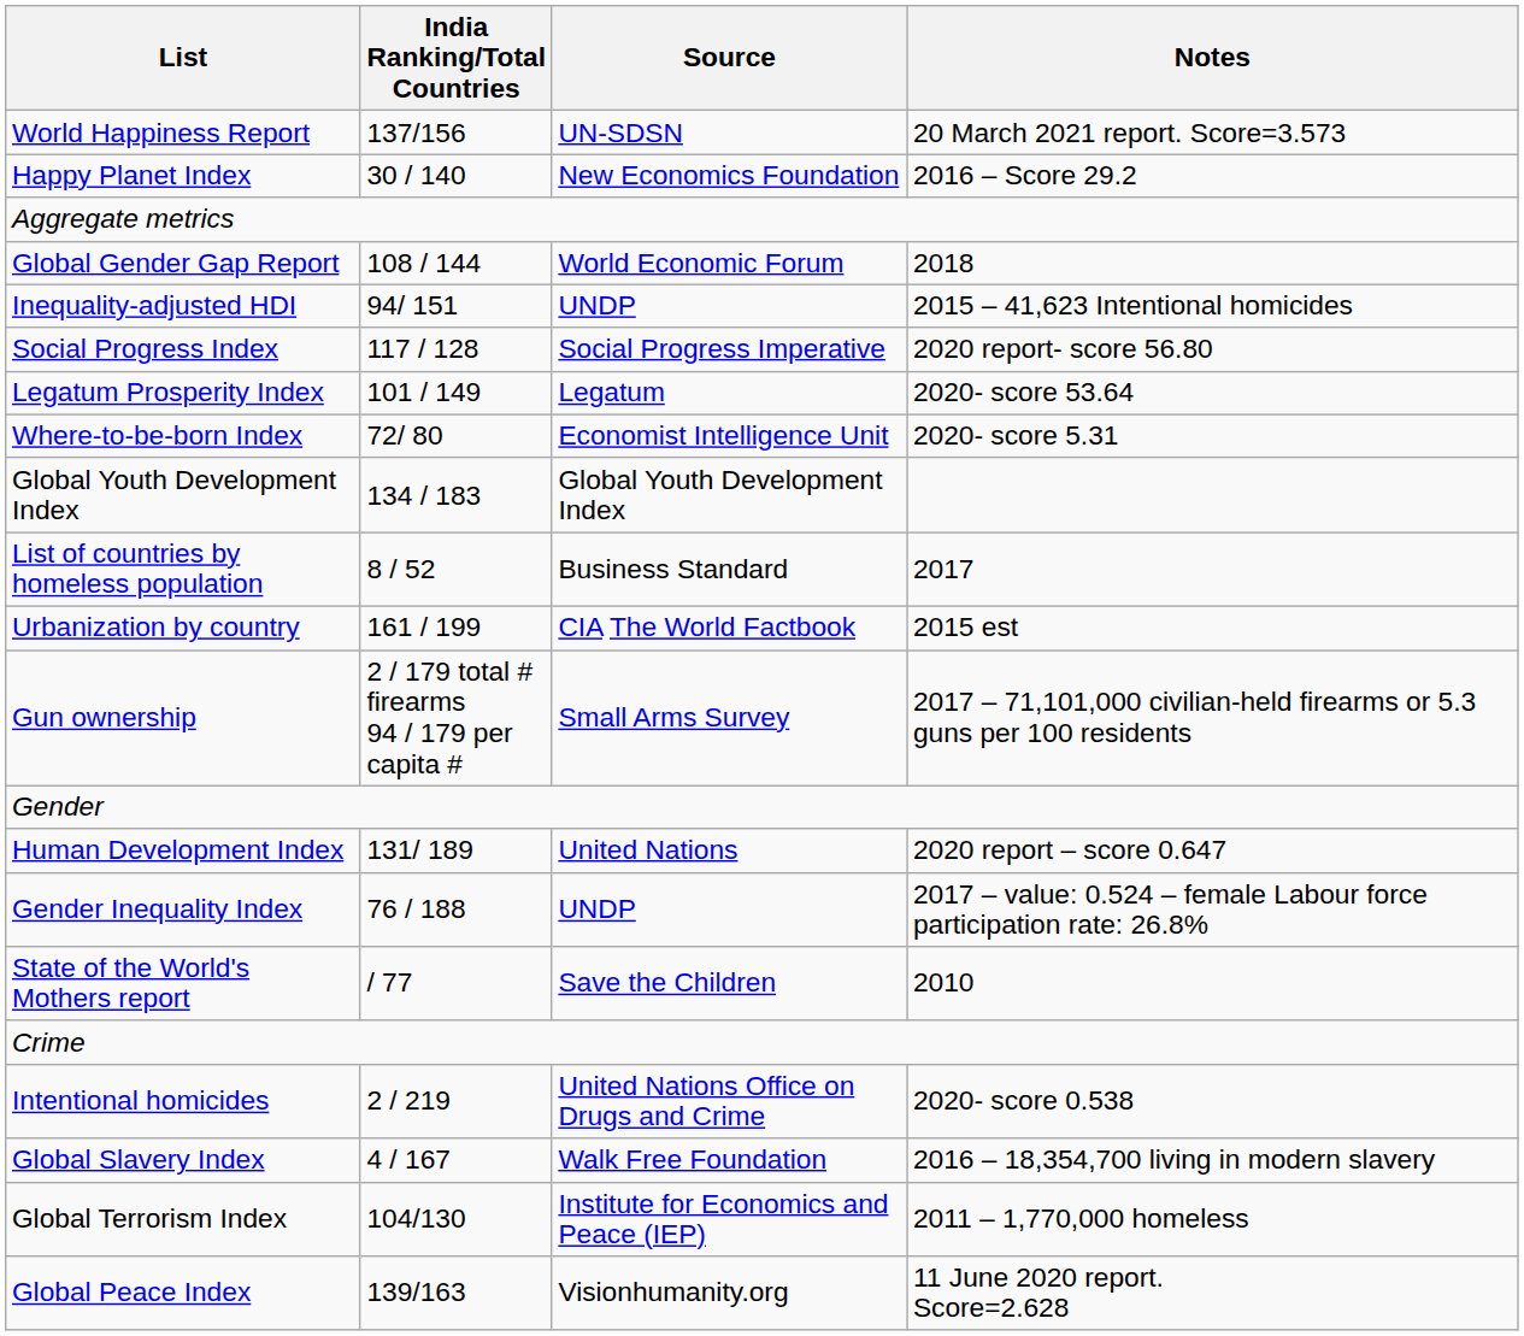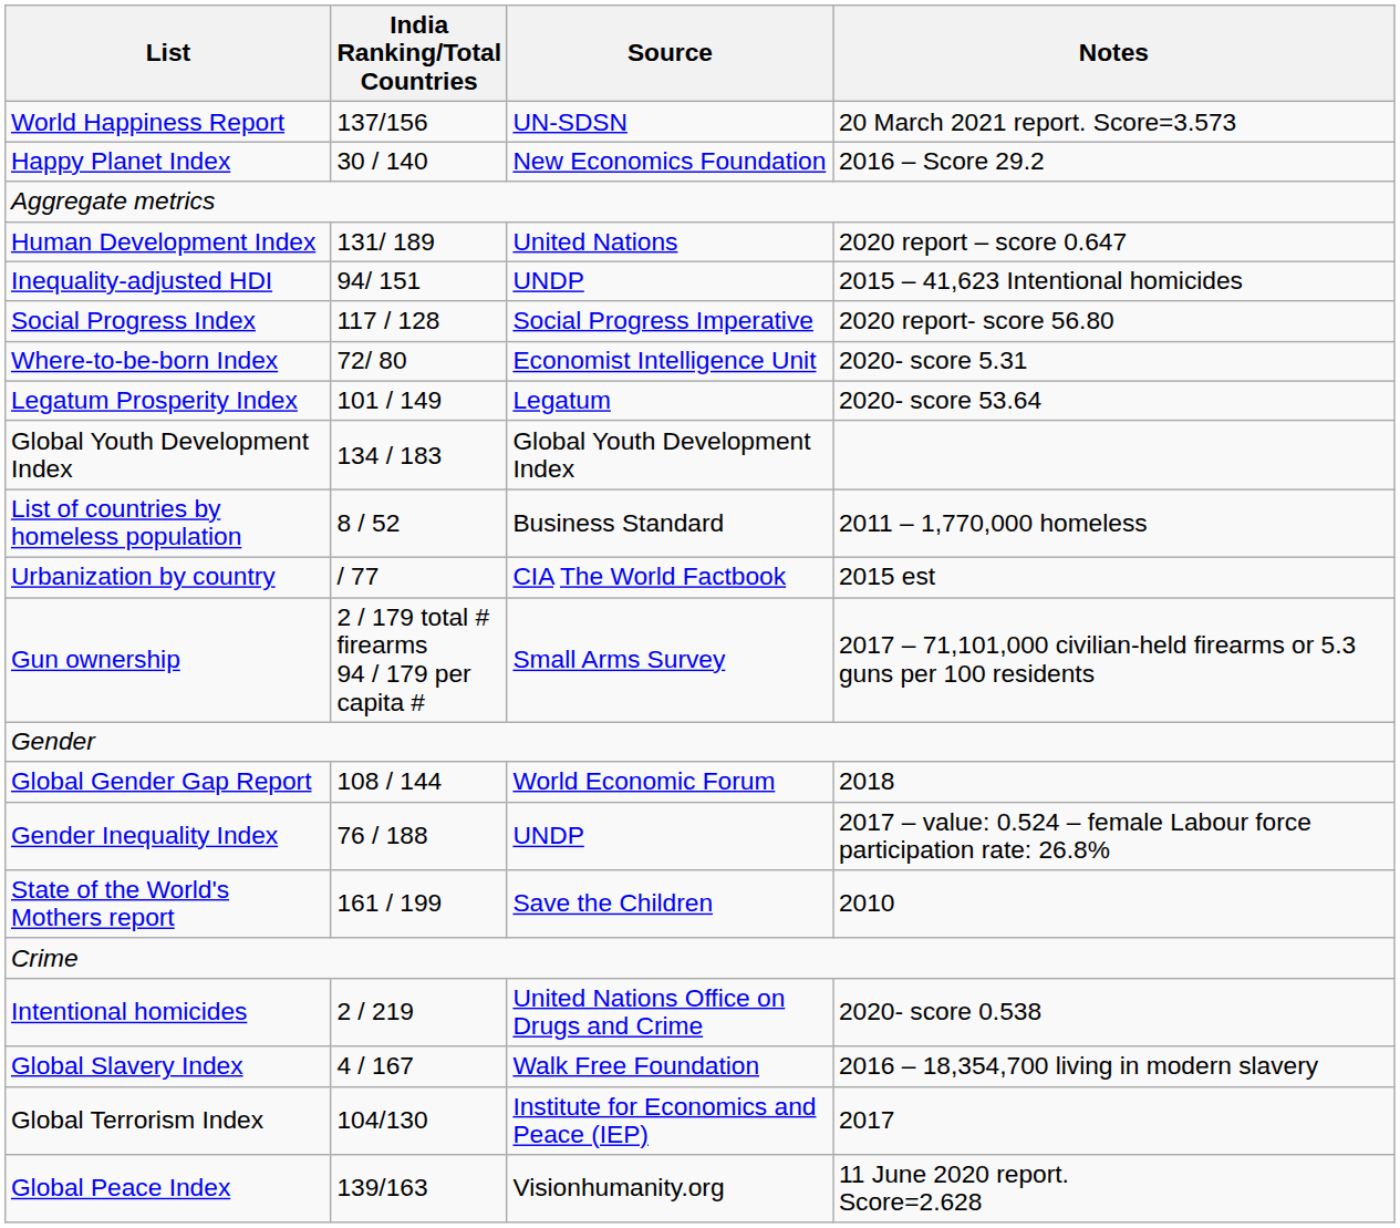rows swapped: Human Development Index <-> Global Gender Gap Report
rows swapped: Where-to-be-born Index <-> Legatum Prosperity Index
List of countries by homeless population | Notes: 2017 -> 2011 – 1,770,000 homeless
Urbanization by country | India Ranking/Total Countries: 161 / 199 -> / 77
State of the World's Mothers report | India Ranking/Total Countries: / 77 -> 161 / 199
Global Terrorism Index | Notes: 2011 – 1,770,000 homeless -> 2017
